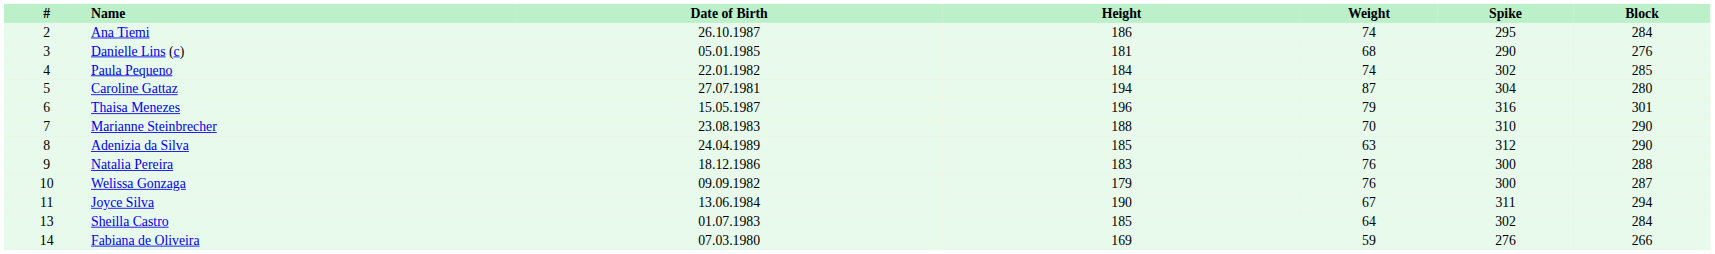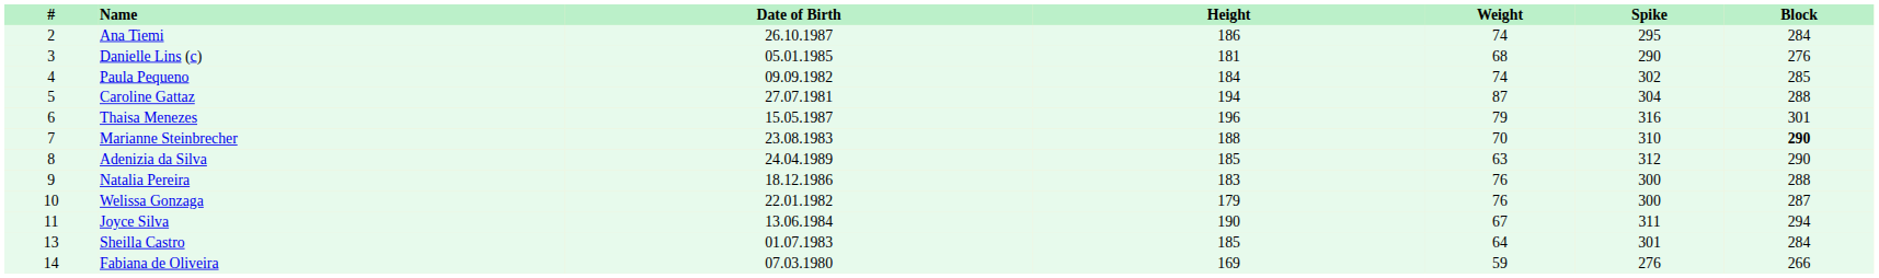Paula Pequeno | Date of Birth: 22.01.1982 -> 09.09.1982
Caroline Gattaz | Block: 280 -> 288
Marianne Steinbrecher | Block: normal -> bold
Welissa Gonzaga | Date of Birth: 09.09.1982 -> 22.01.1982
Sheilla Castro | Spike: 302 -> 301
